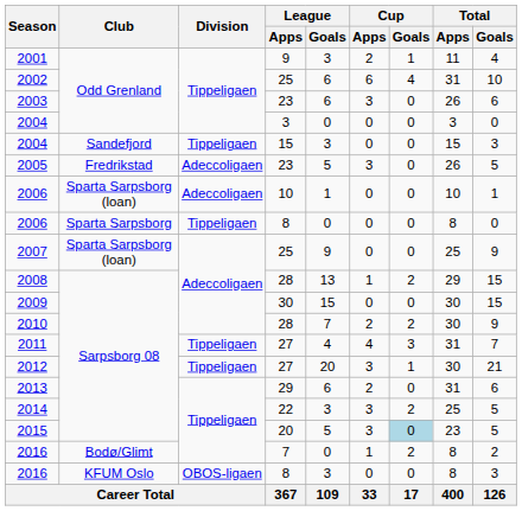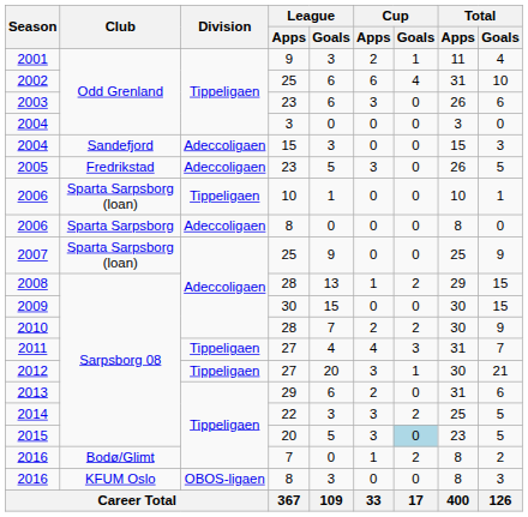2004 / 15 | Division: Tippeligaen -> Adeccoligaen
2006 / 10 | Division: Adeccoligaen -> Tippeligaen
2006 / 8 | Division: Tippeligaen -> Adeccoligaen
